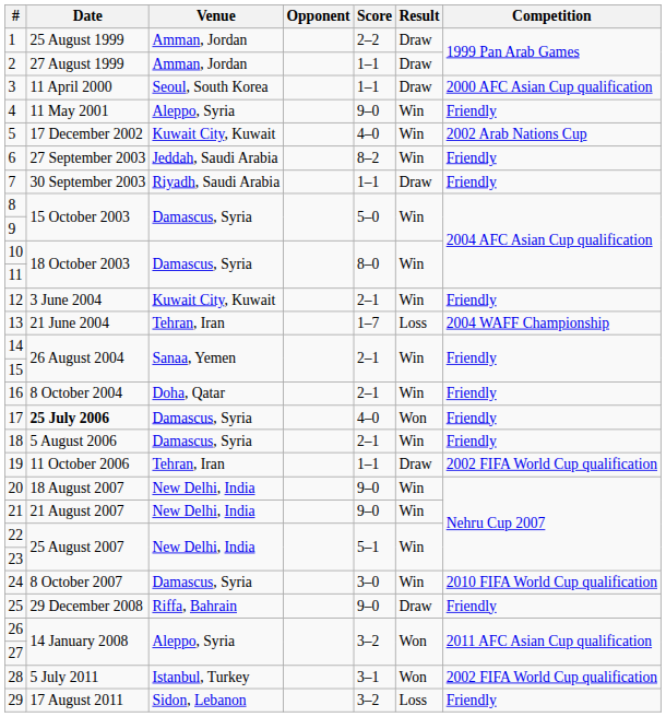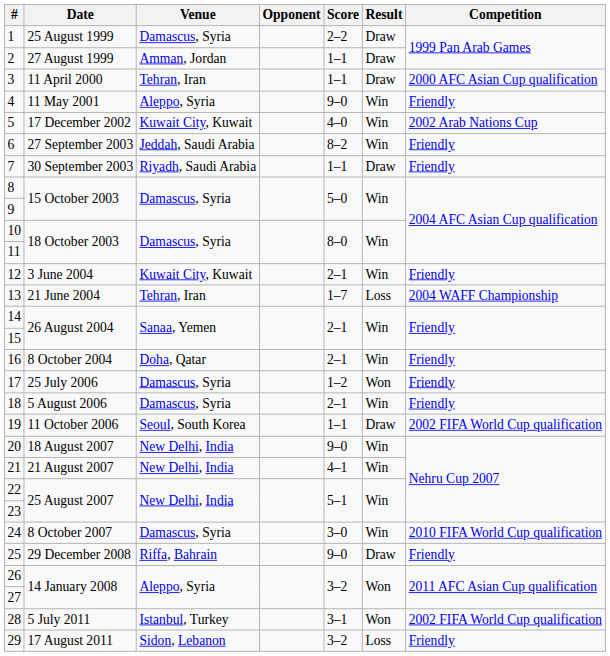1 | Venue: Amman, Jordan -> Damascus, Syria
3 | Venue: Seoul, South Korea -> Tehran, Iran
17 | Date: bold -> normal
17 | Score: 4–0 -> 1–2
19 | Venue: Tehran, Iran -> Seoul, South Korea
21 | Score: 9–0 -> 4–1
